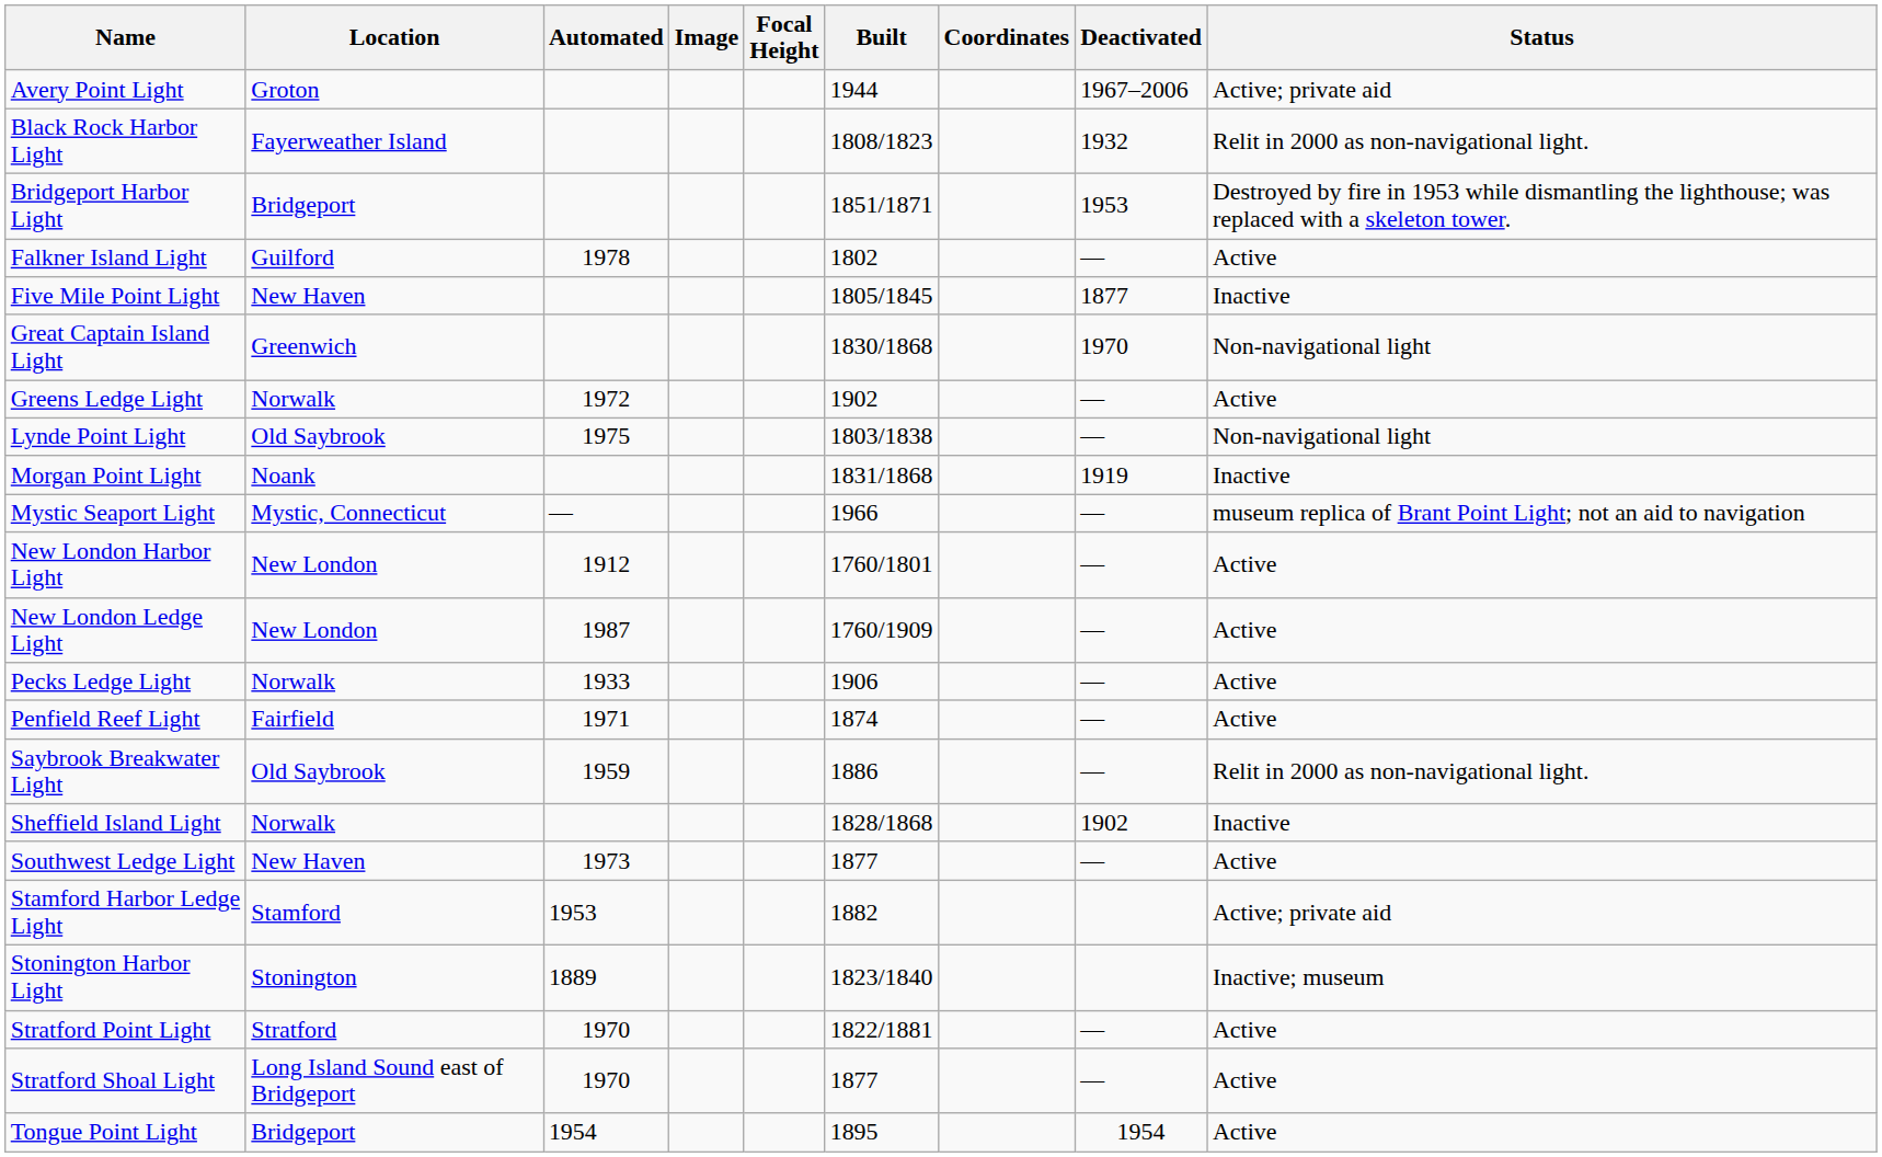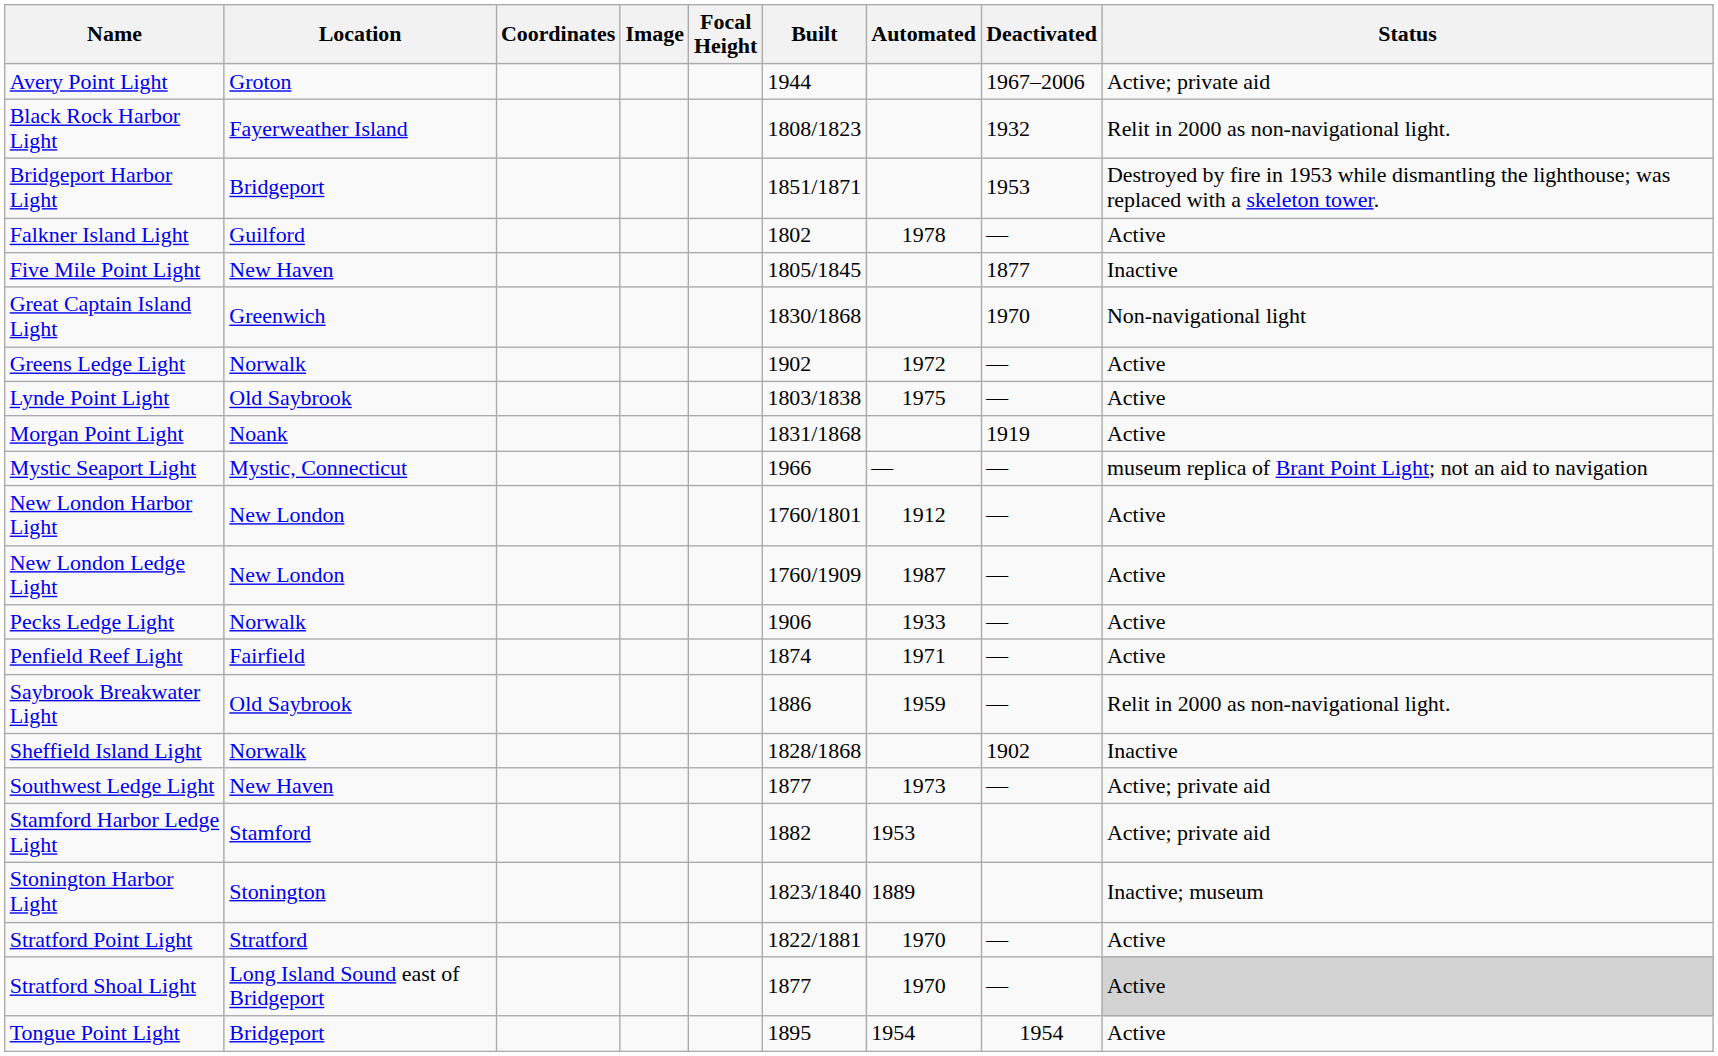columns swapped: Coordinates <-> Automated
Lynde Point Light | Status: Non-navigational light -> Active
Morgan Point Light | Status: Inactive -> Active
Southwest Ledge Light | Status: Active -> Active; private aid
Stratford Shoal Light | Status: no background -> lightgrey background
